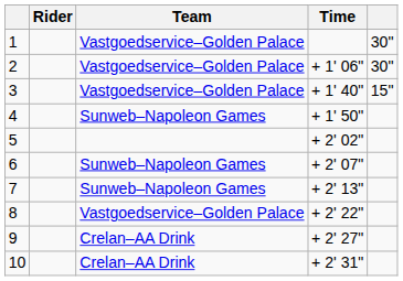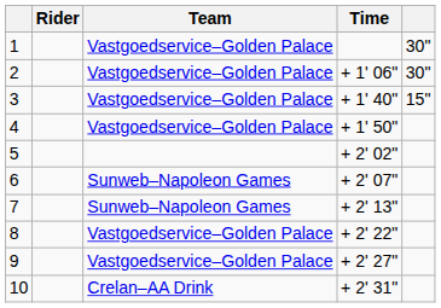4 | Team: Sunweb–Napoleon Games -> Vastgoedservice–Golden Palace
9 | Team: Crelan–AA Drink -> Vastgoedservice–Golden Palace
